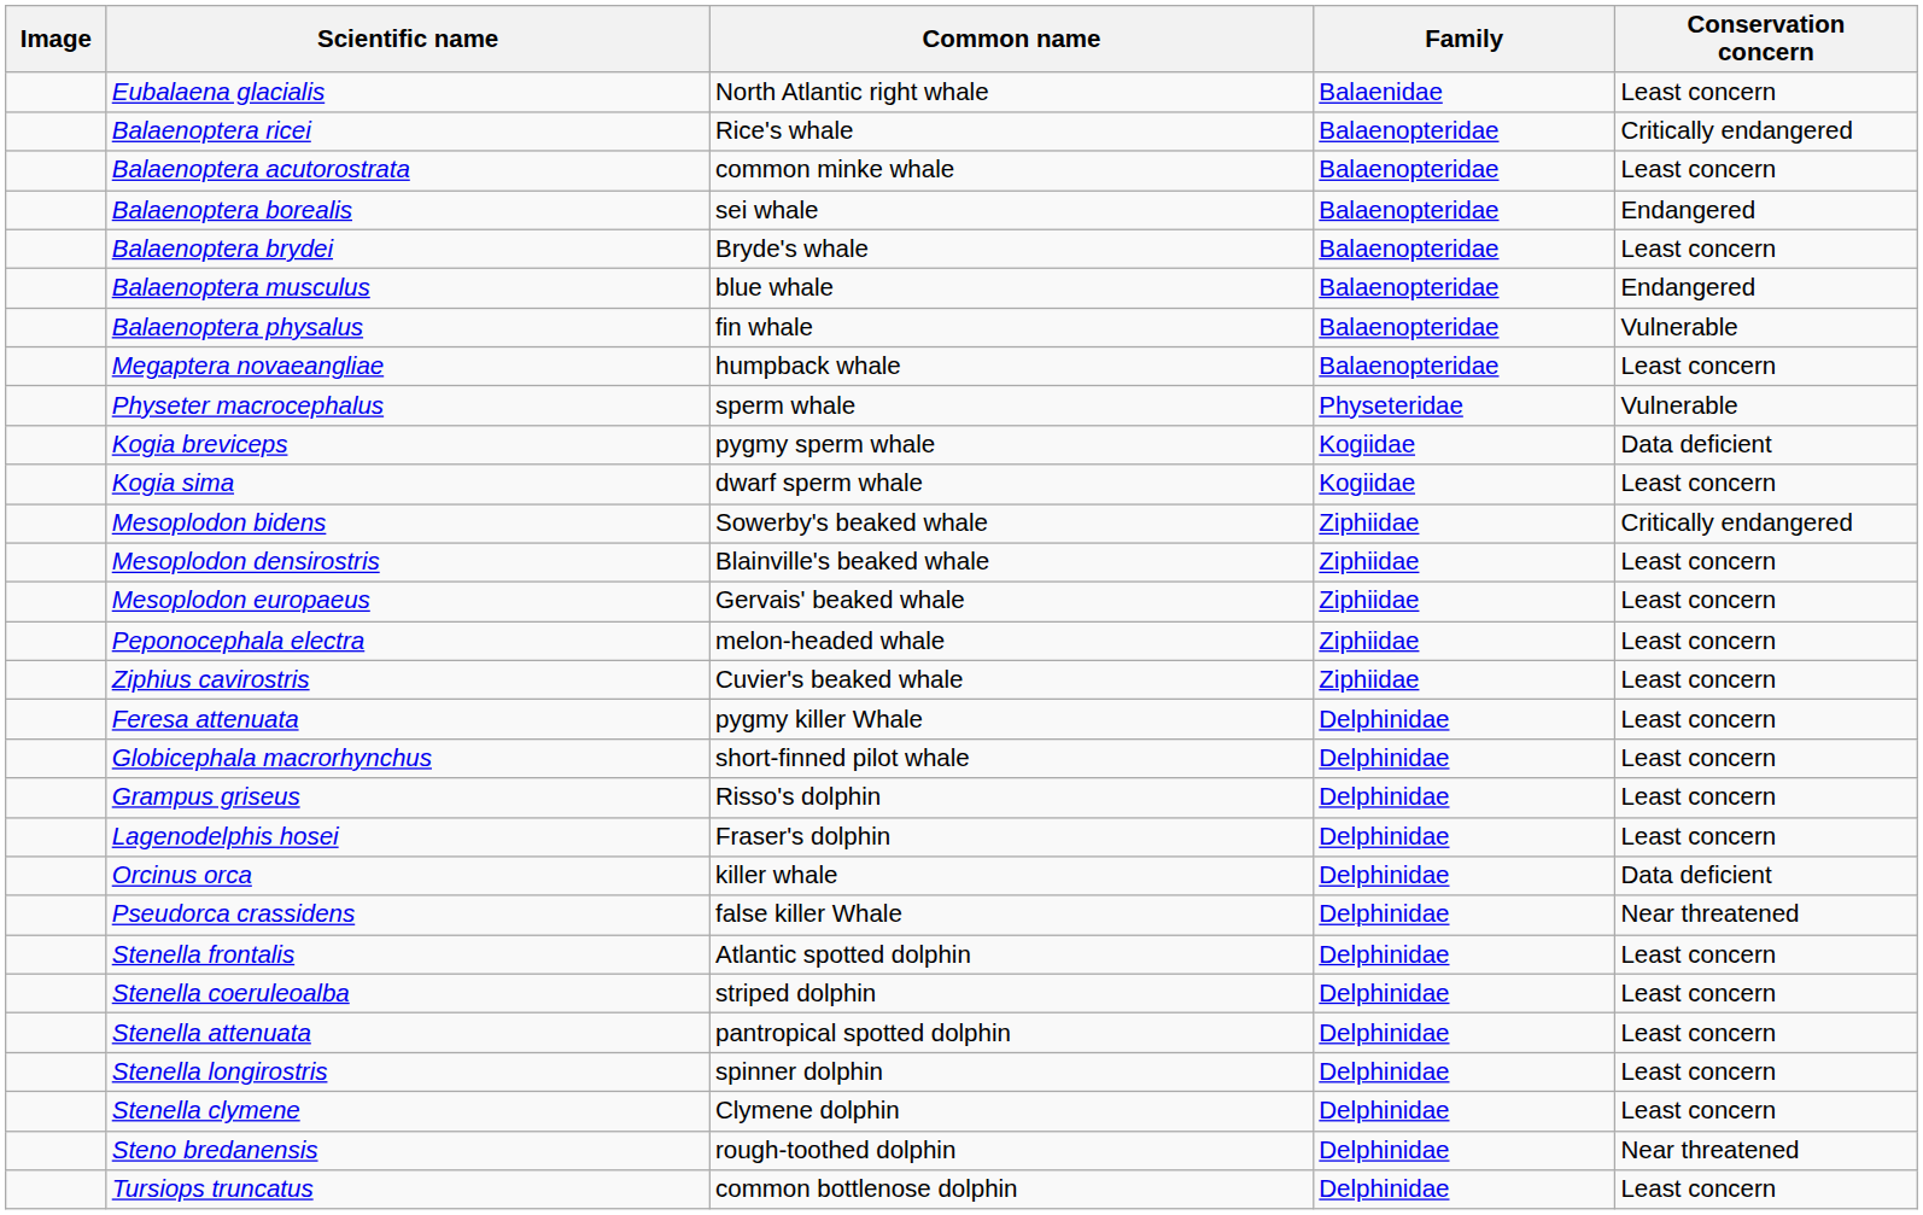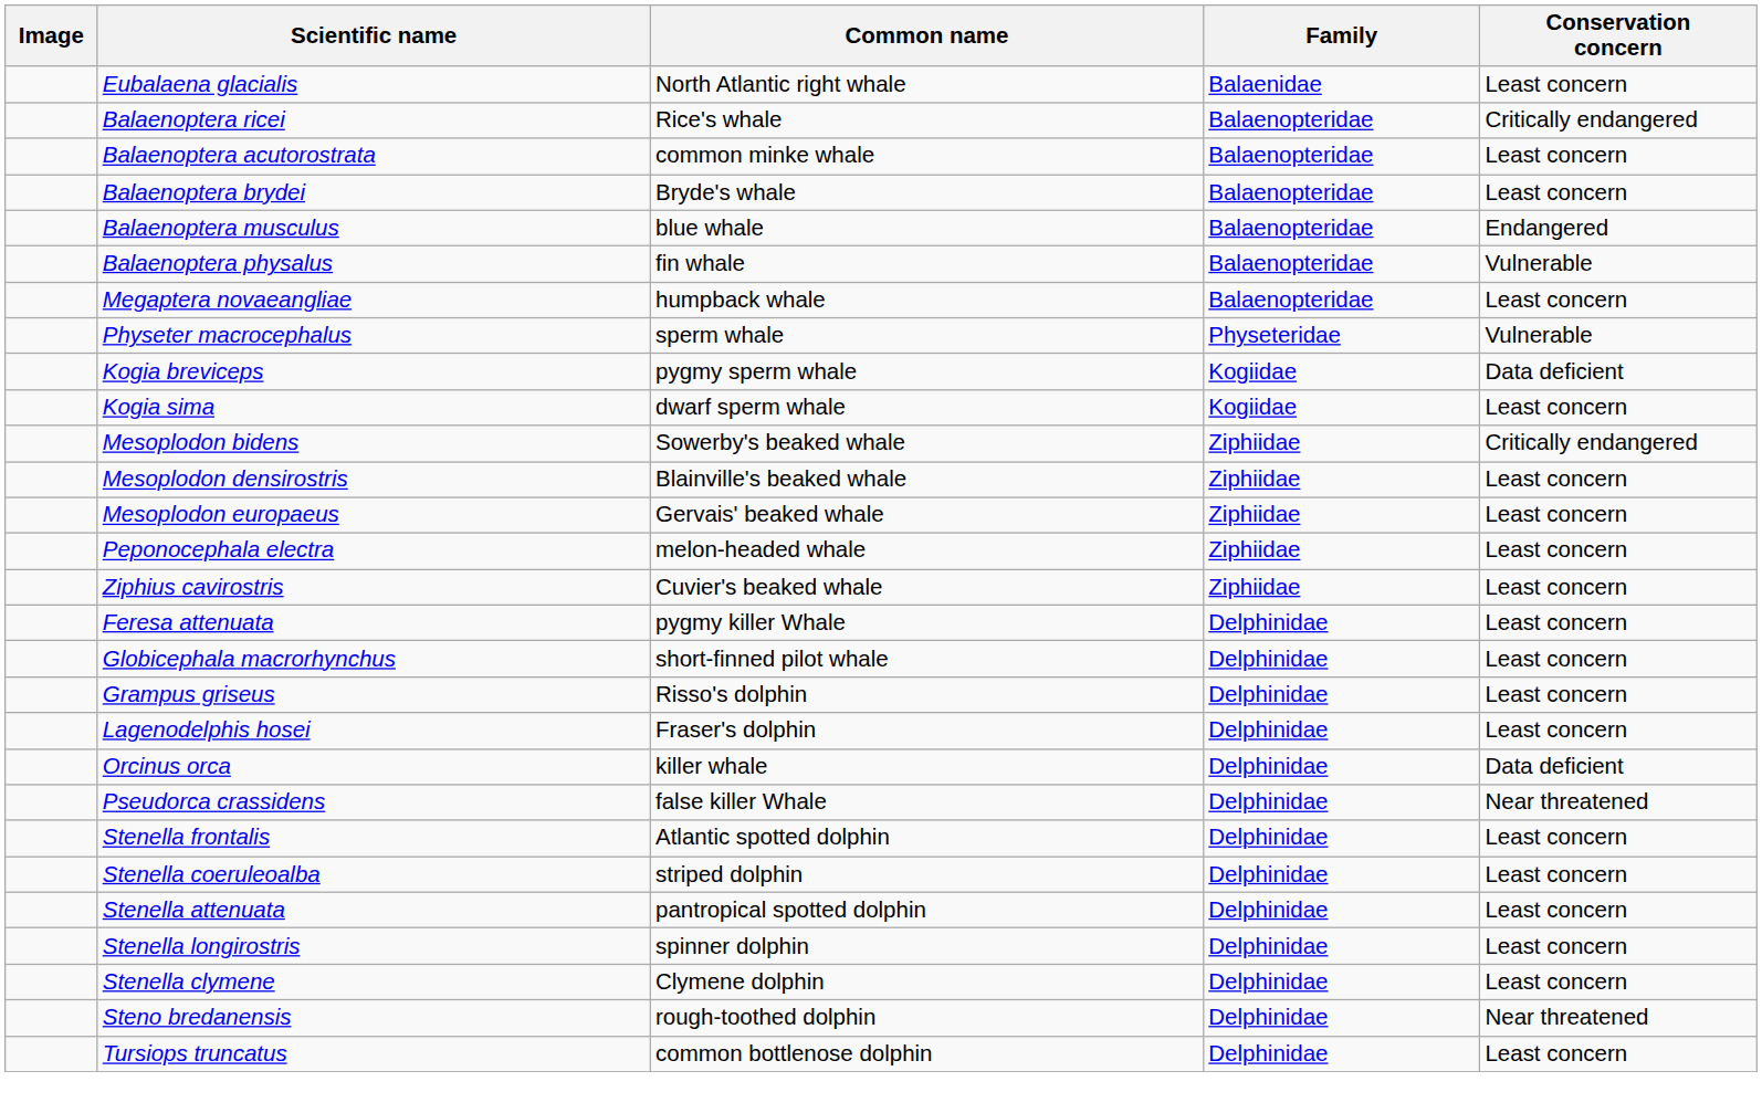- row: Balaenoptera borealis | sei whale | Balaenopteridae | Endangered
